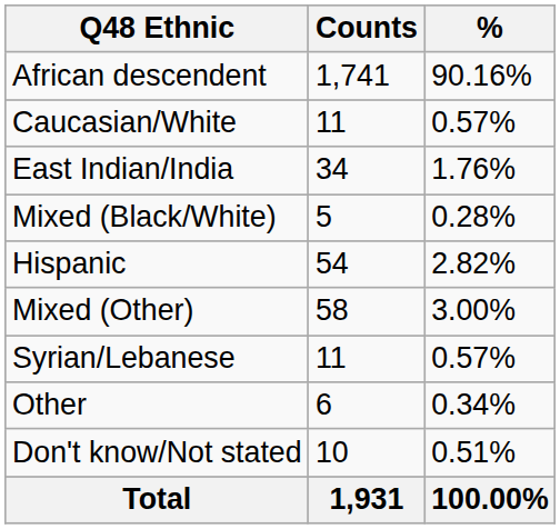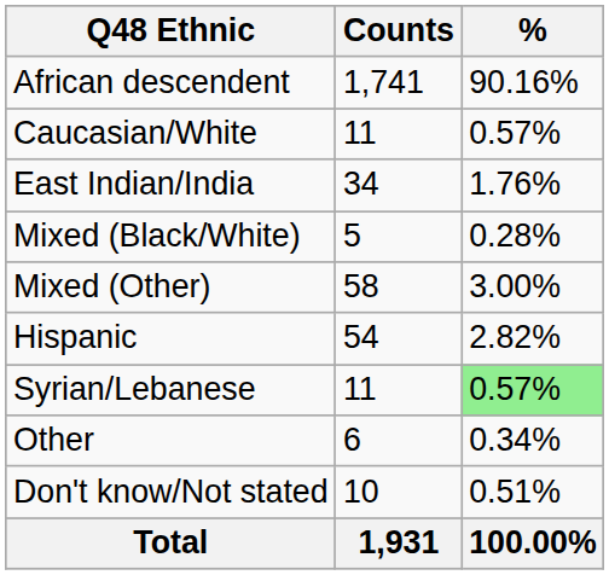rows swapped: Mixed (Other) <-> Hispanic
Syrian/Lebanese | %: no background -> lightgreen background
